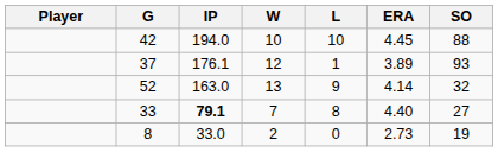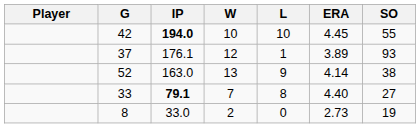42 | IP: normal -> bold
42 | SO: 88 -> 55
52 | SO: 32 -> 38
